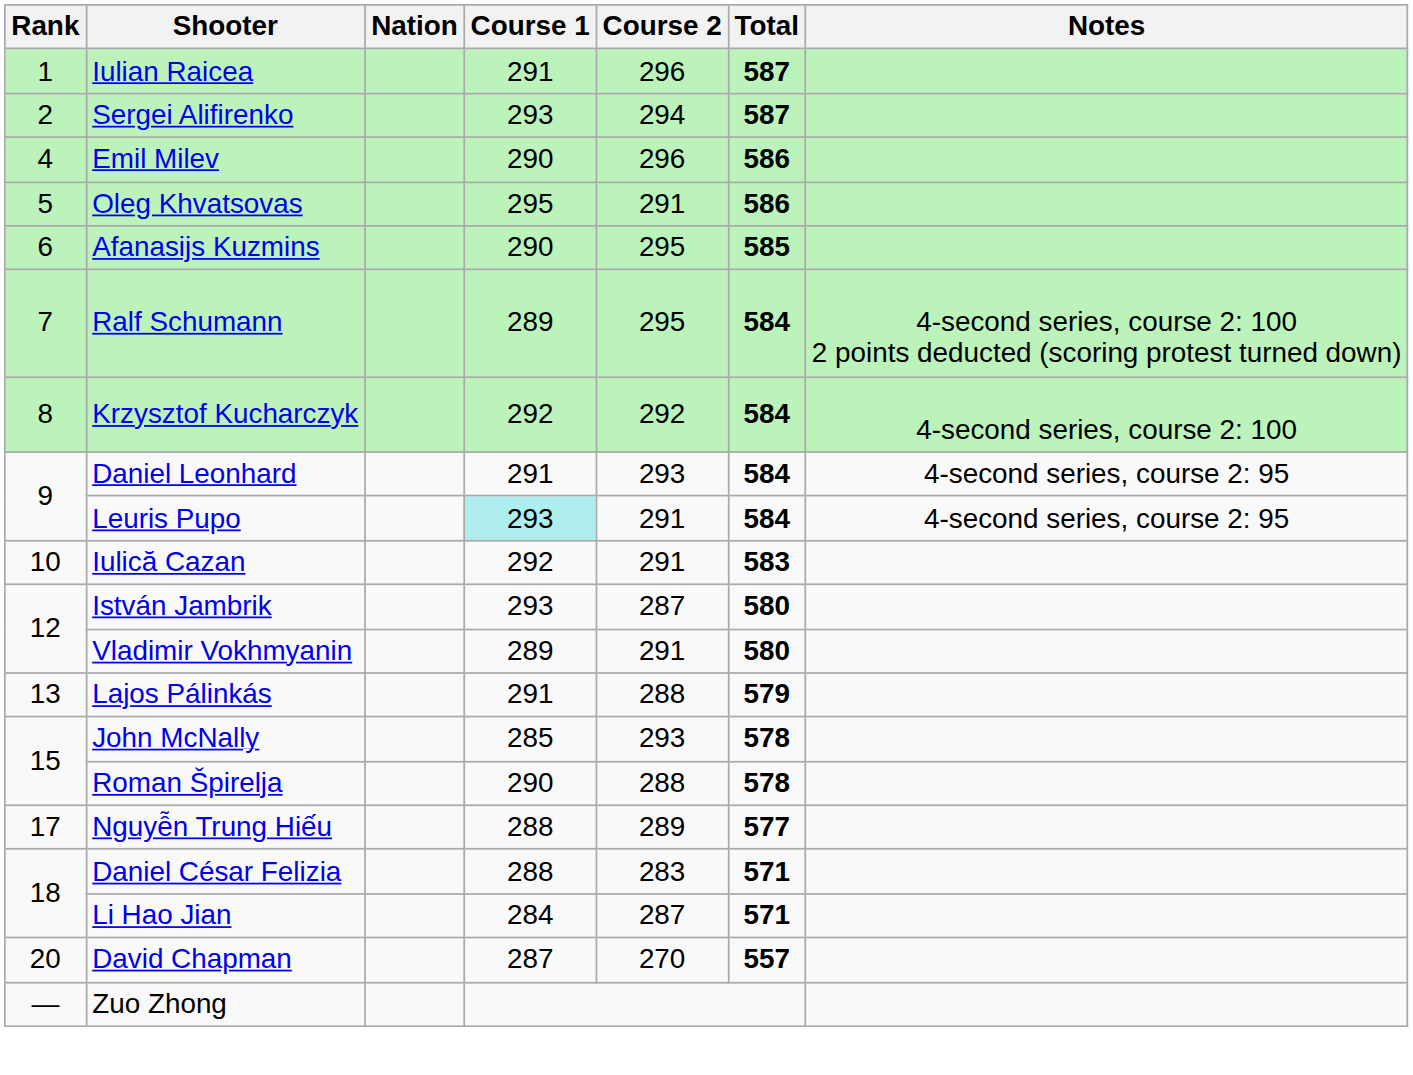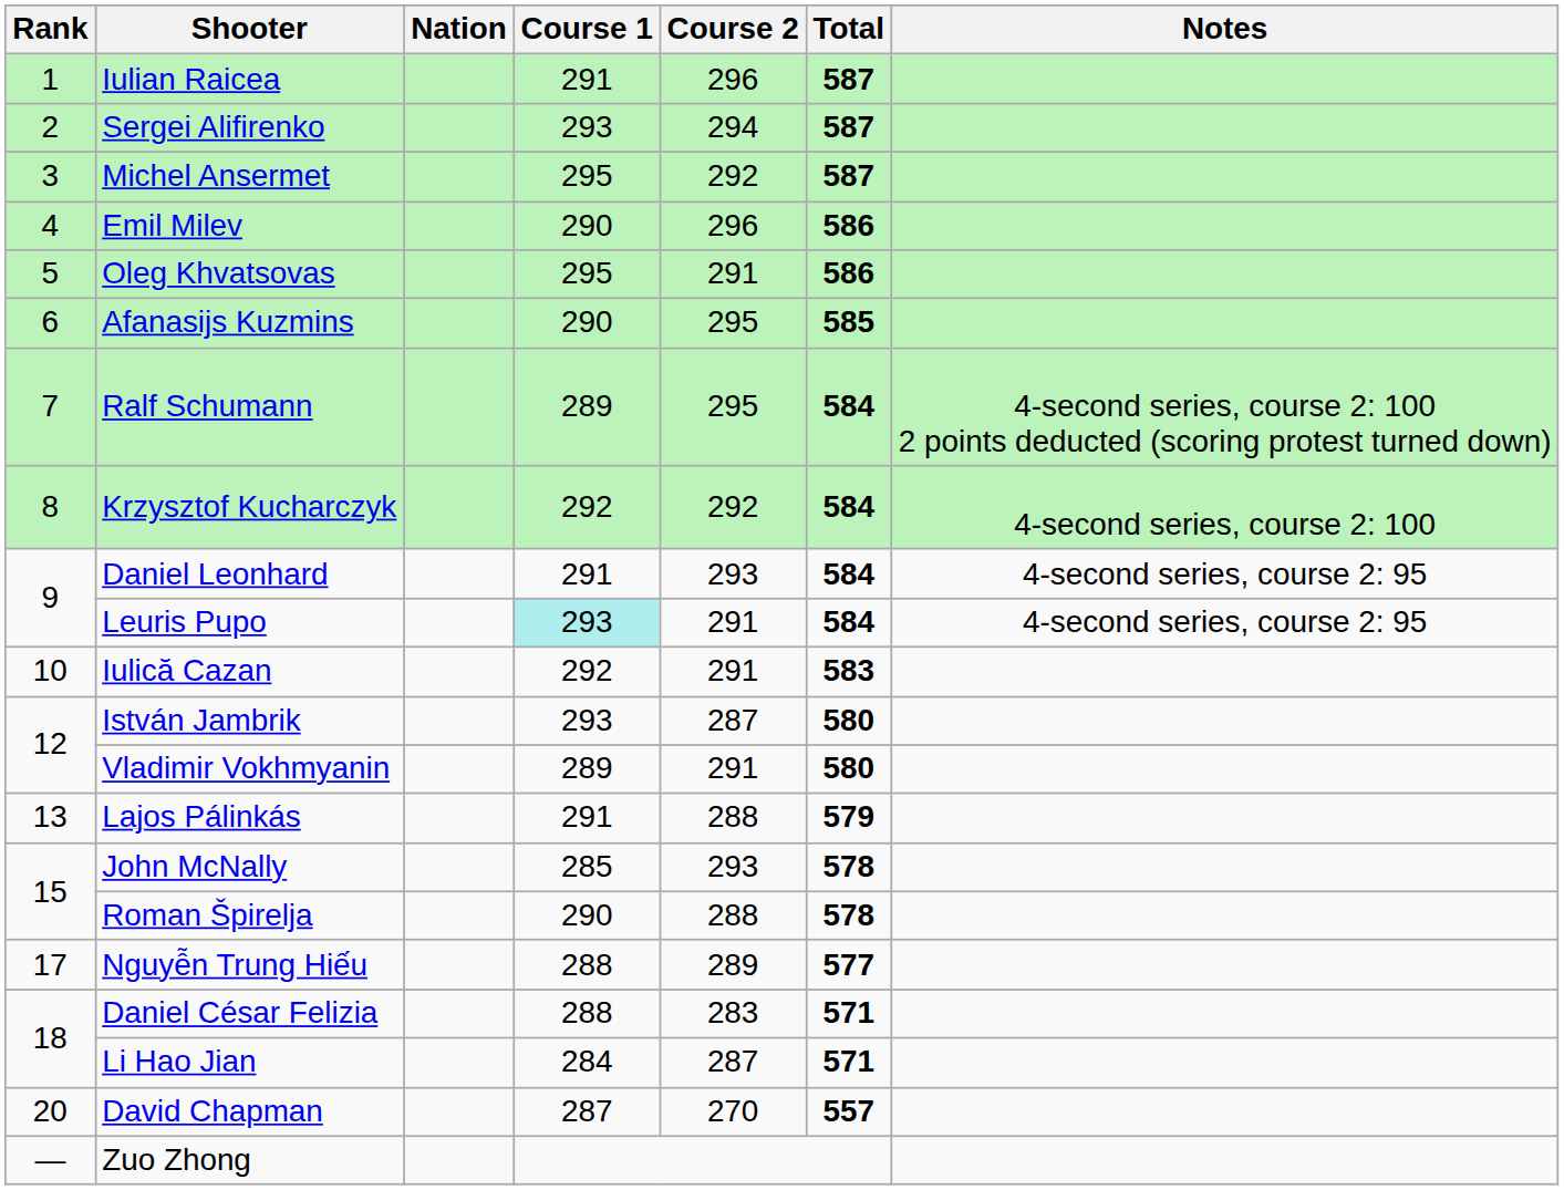+ row: 3 | Michel Ansermet | 295 | 292 | 587
